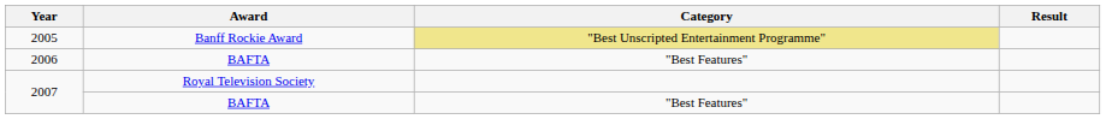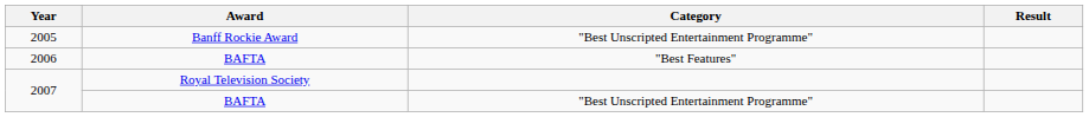2005 | Category: khaki background -> no background
2007 / BAFTA | Category: "Best Features" -> "Best Unscripted Entertainment Programme"
